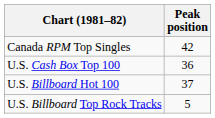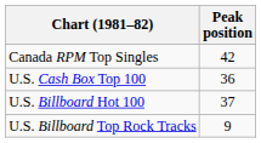U.S. Billboard Top Rock Tracks | Peak position: 5 -> 9
